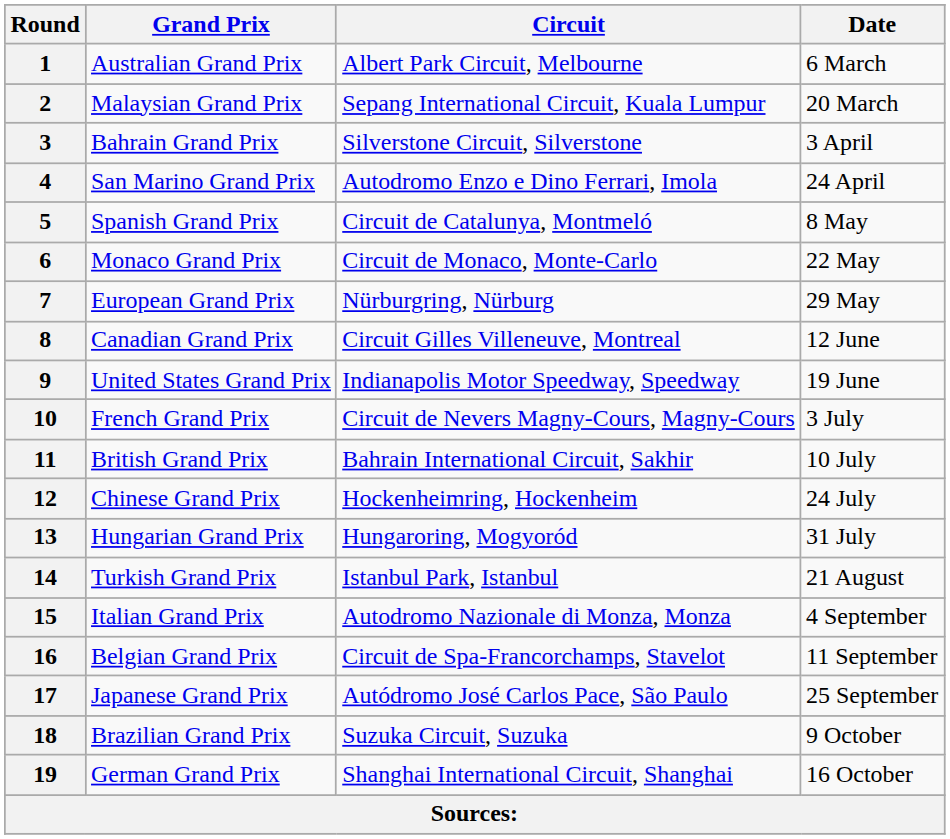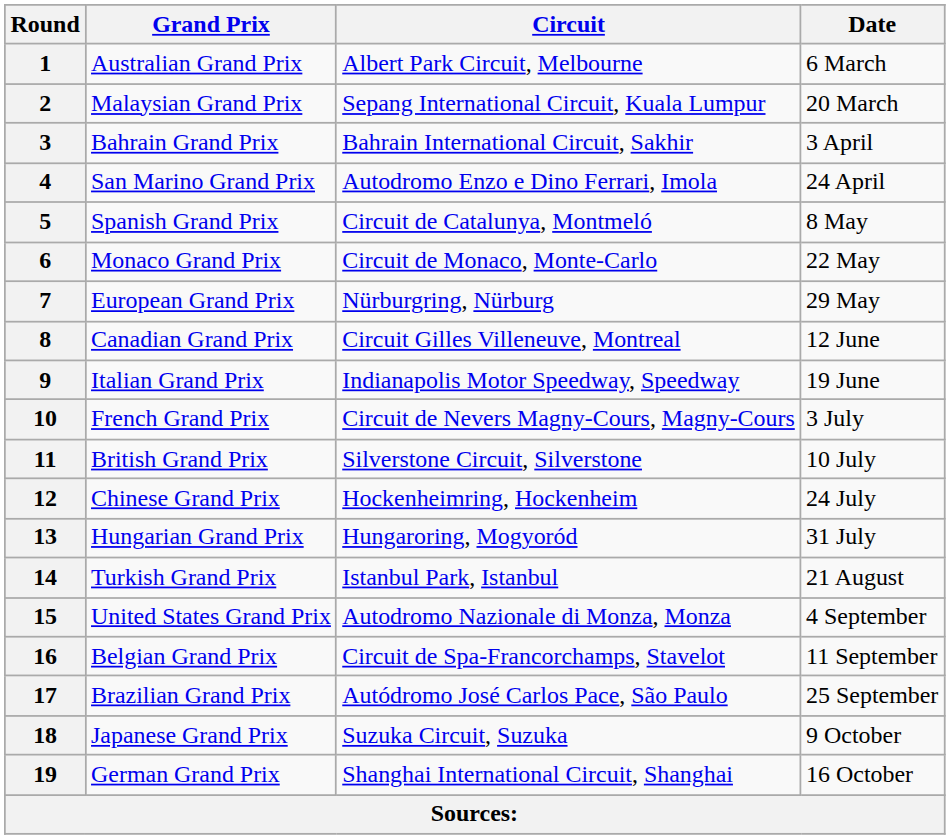3 | Circuit: Silverstone Circuit, Silverstone -> Bahrain International Circuit, Sakhir
9 | Grand Prix: United States Grand Prix -> Italian Grand Prix
11 | Circuit: Bahrain International Circuit, Sakhir -> Silverstone Circuit, Silverstone
15 | Grand Prix: Italian Grand Prix -> United States Grand Prix
17 | Grand Prix: Japanese Grand Prix -> Brazilian Grand Prix
18 | Grand Prix: Brazilian Grand Prix -> Japanese Grand Prix
